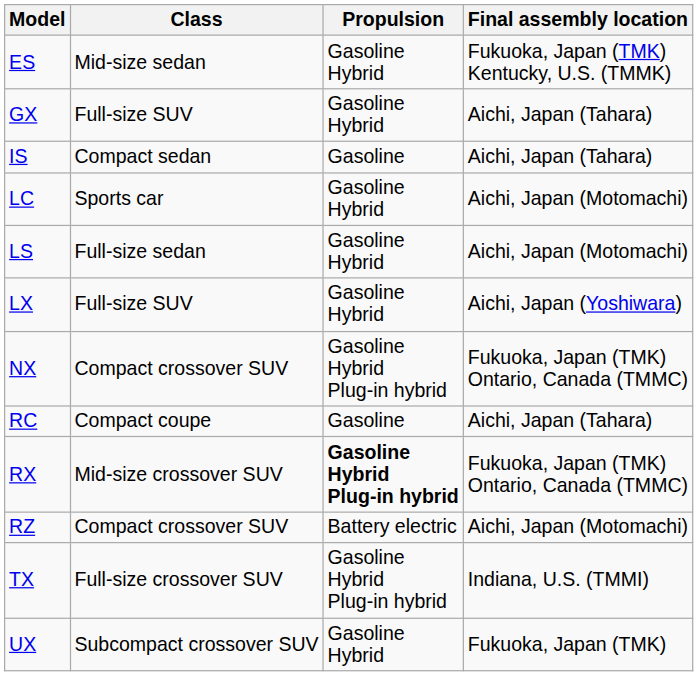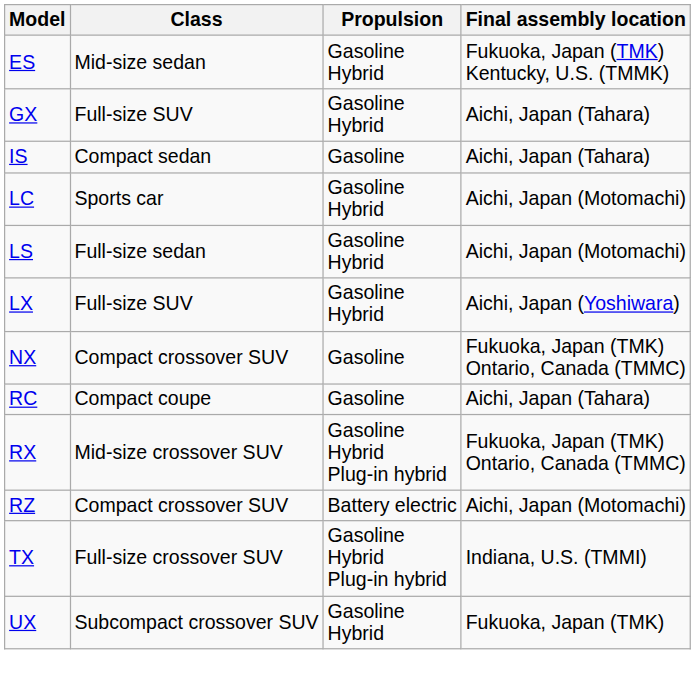NX | Propulsion: Gasoline Hybrid Plug-in hybrid -> Gasoline
RX | Propulsion: bold -> normal
